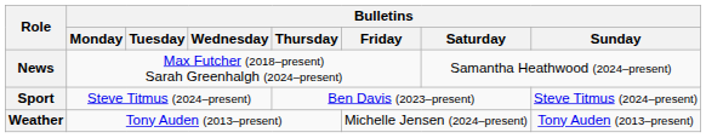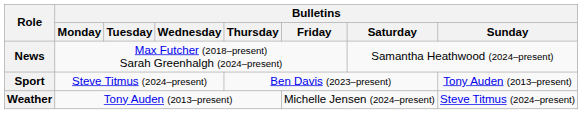Sport | Bulletins / Sunday: Steve Titmus (2024–present) -> Tony Auden (2013–present)
Weather | Bulletins / Sunday: Tony Auden (2013–present) -> Steve Titmus (2024–present)
